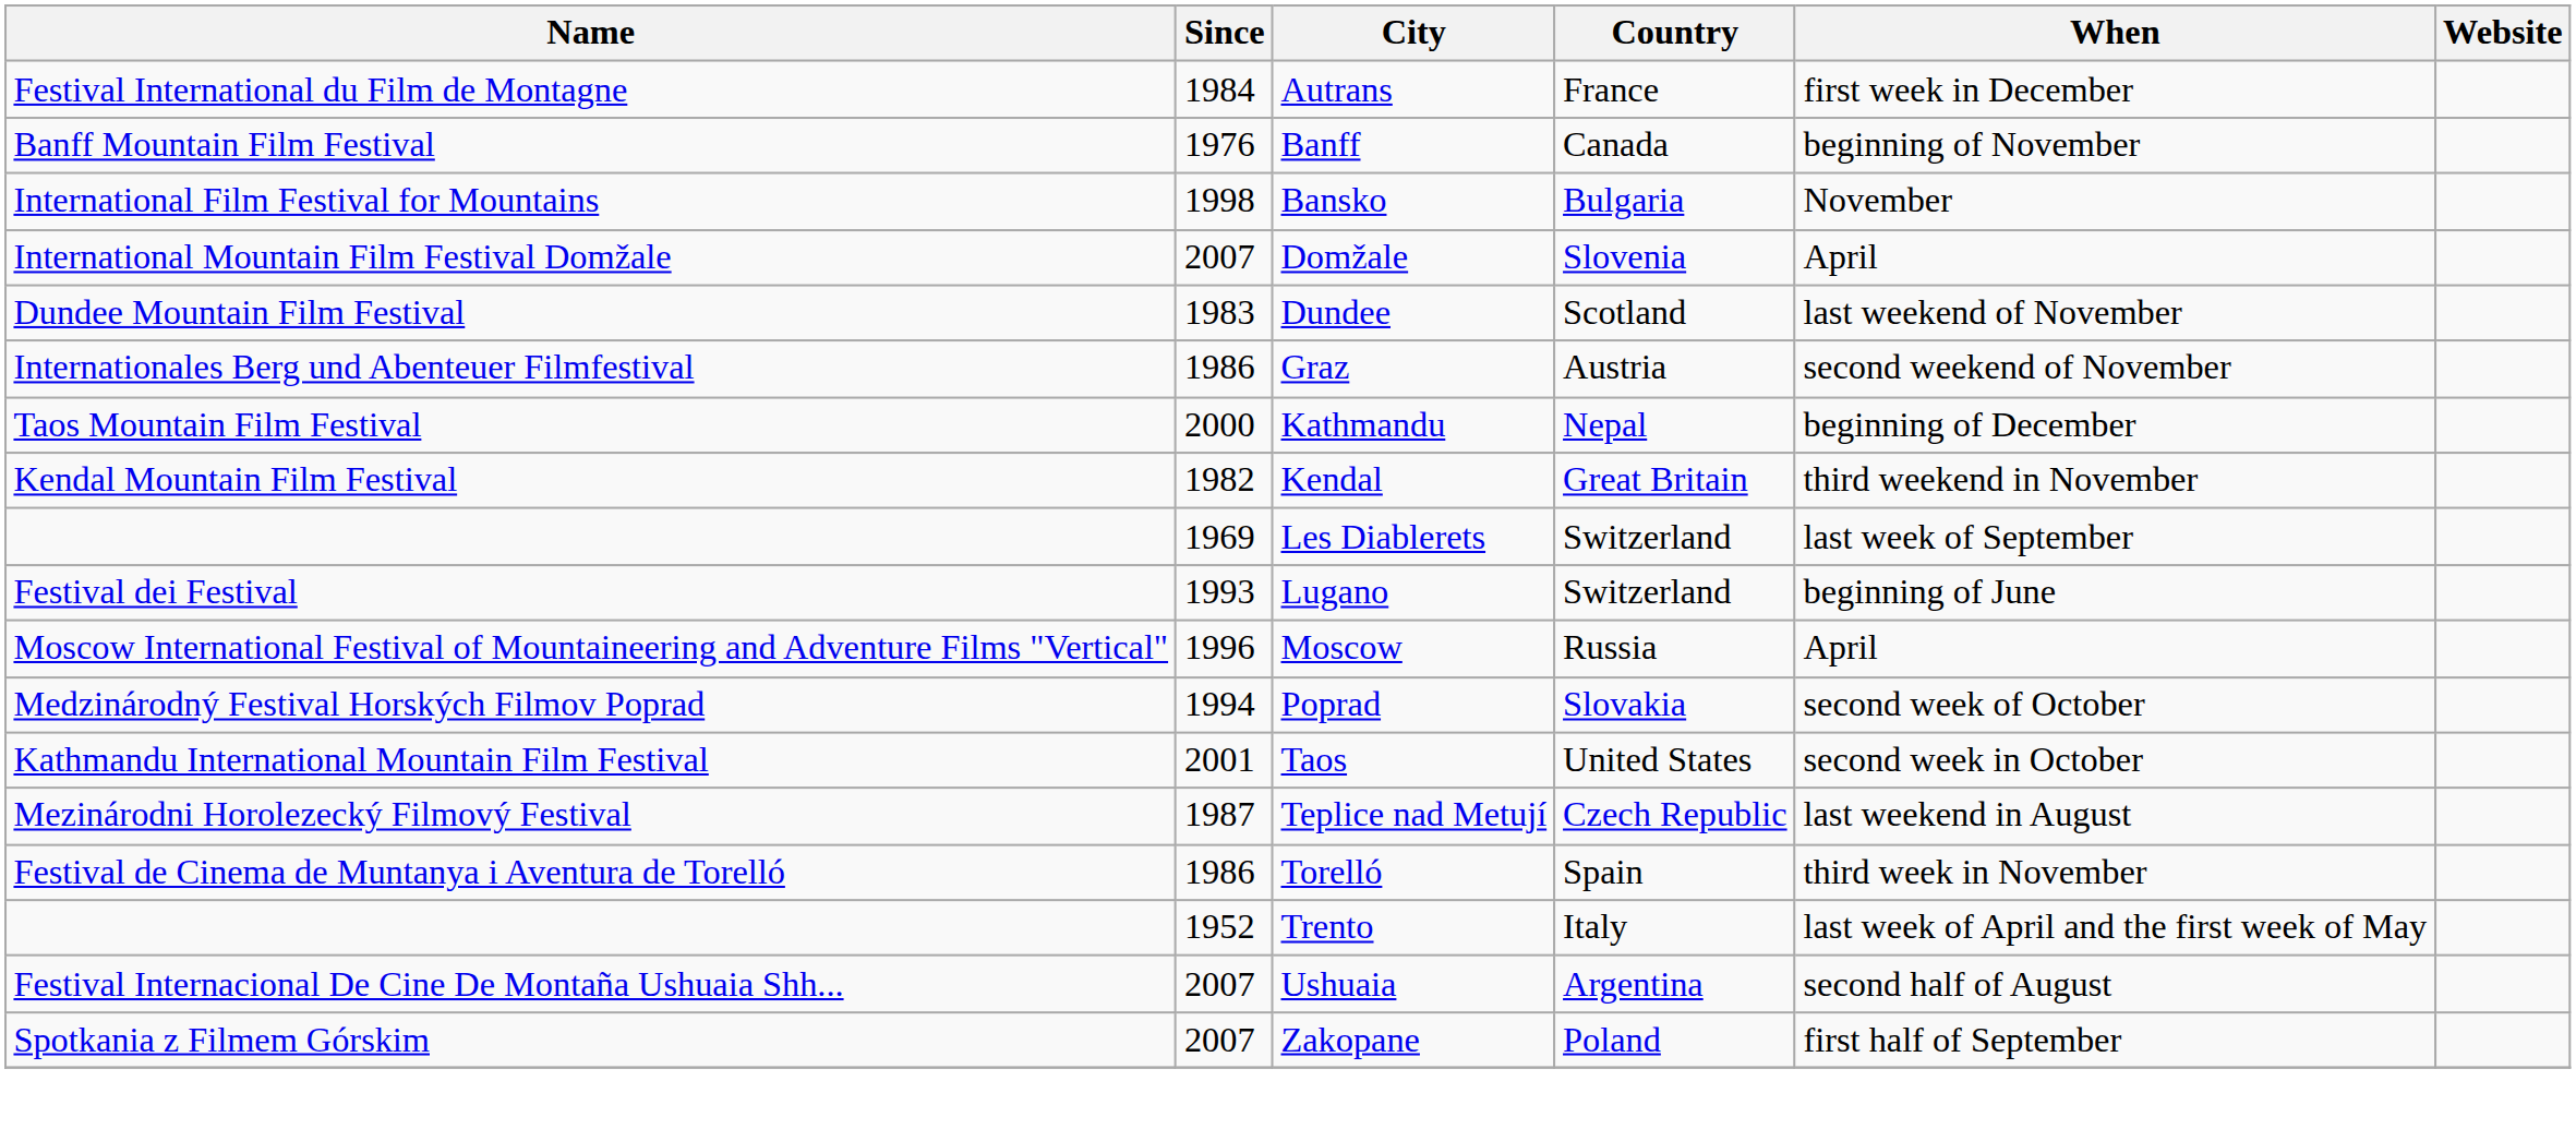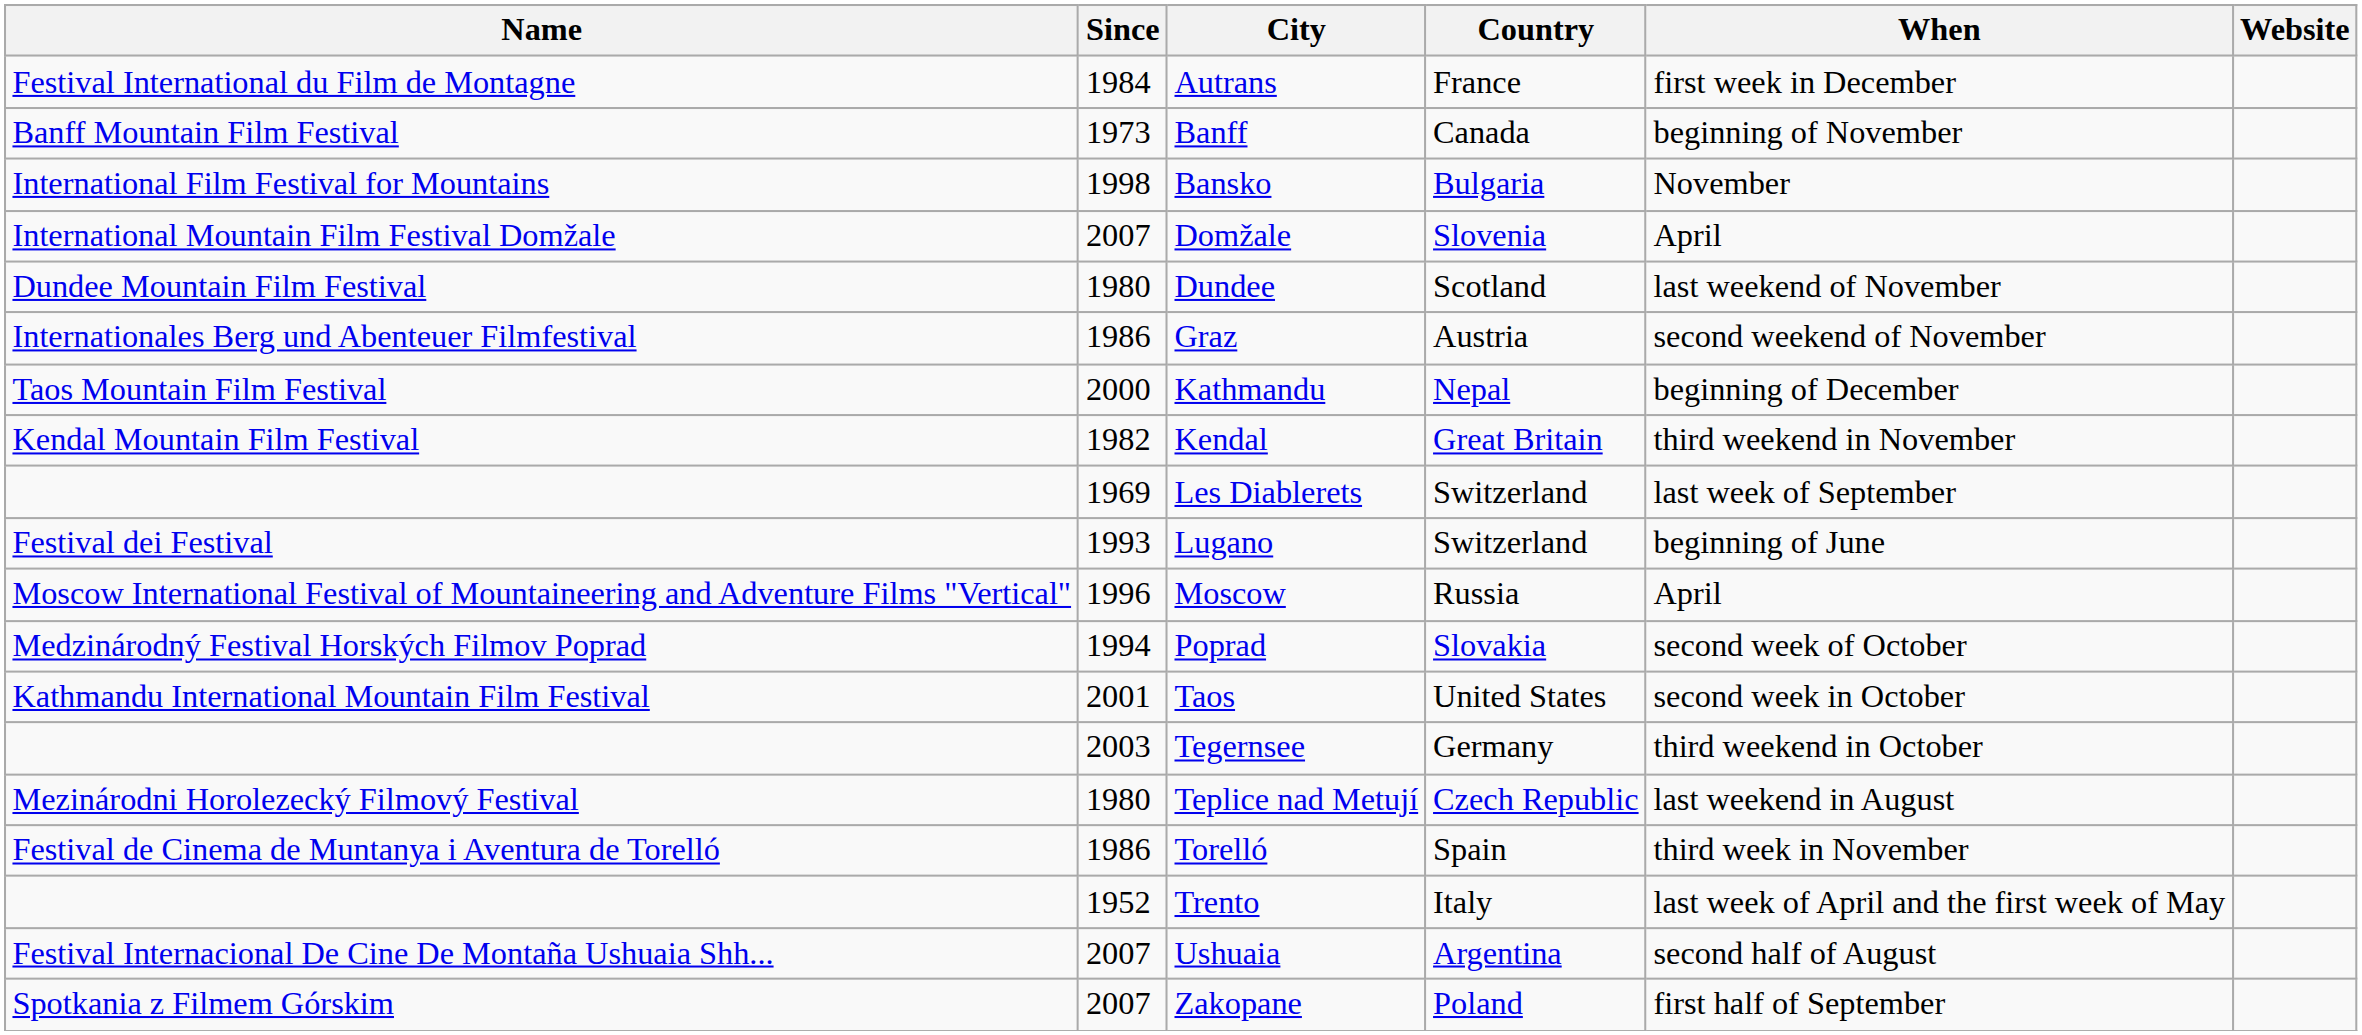Banff | Since: 1976 -> 1973
Dundee | Since: 1983 -> 1980
+ row: 2003 | Tegernsee | Germany | third weekend in October
Teplice nad Metují | Since: 1987 -> 1980
